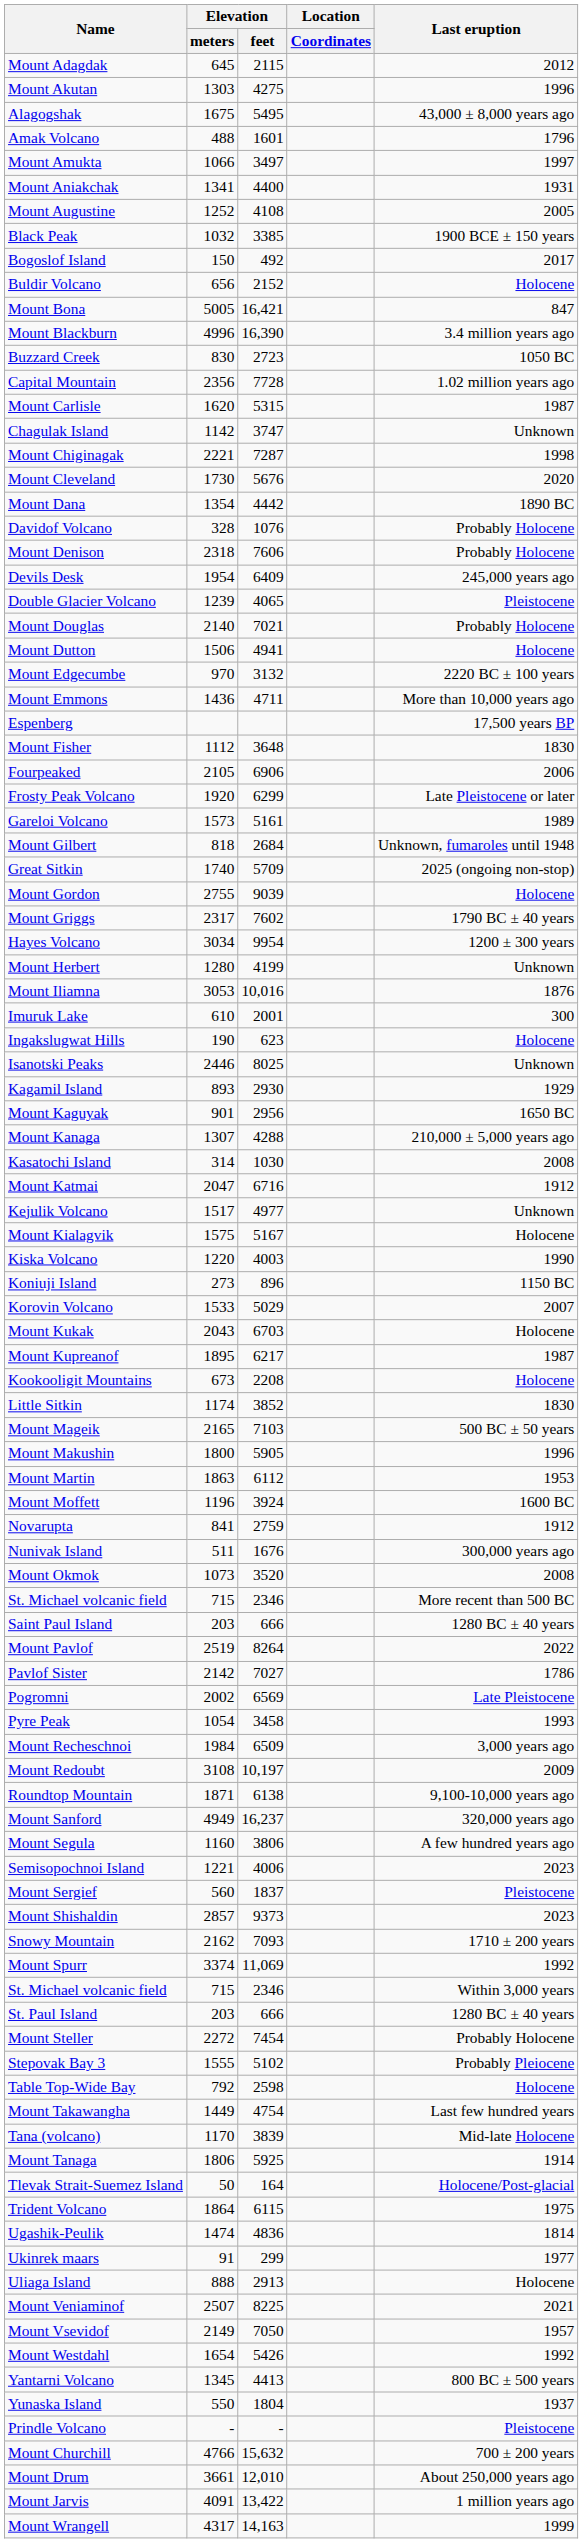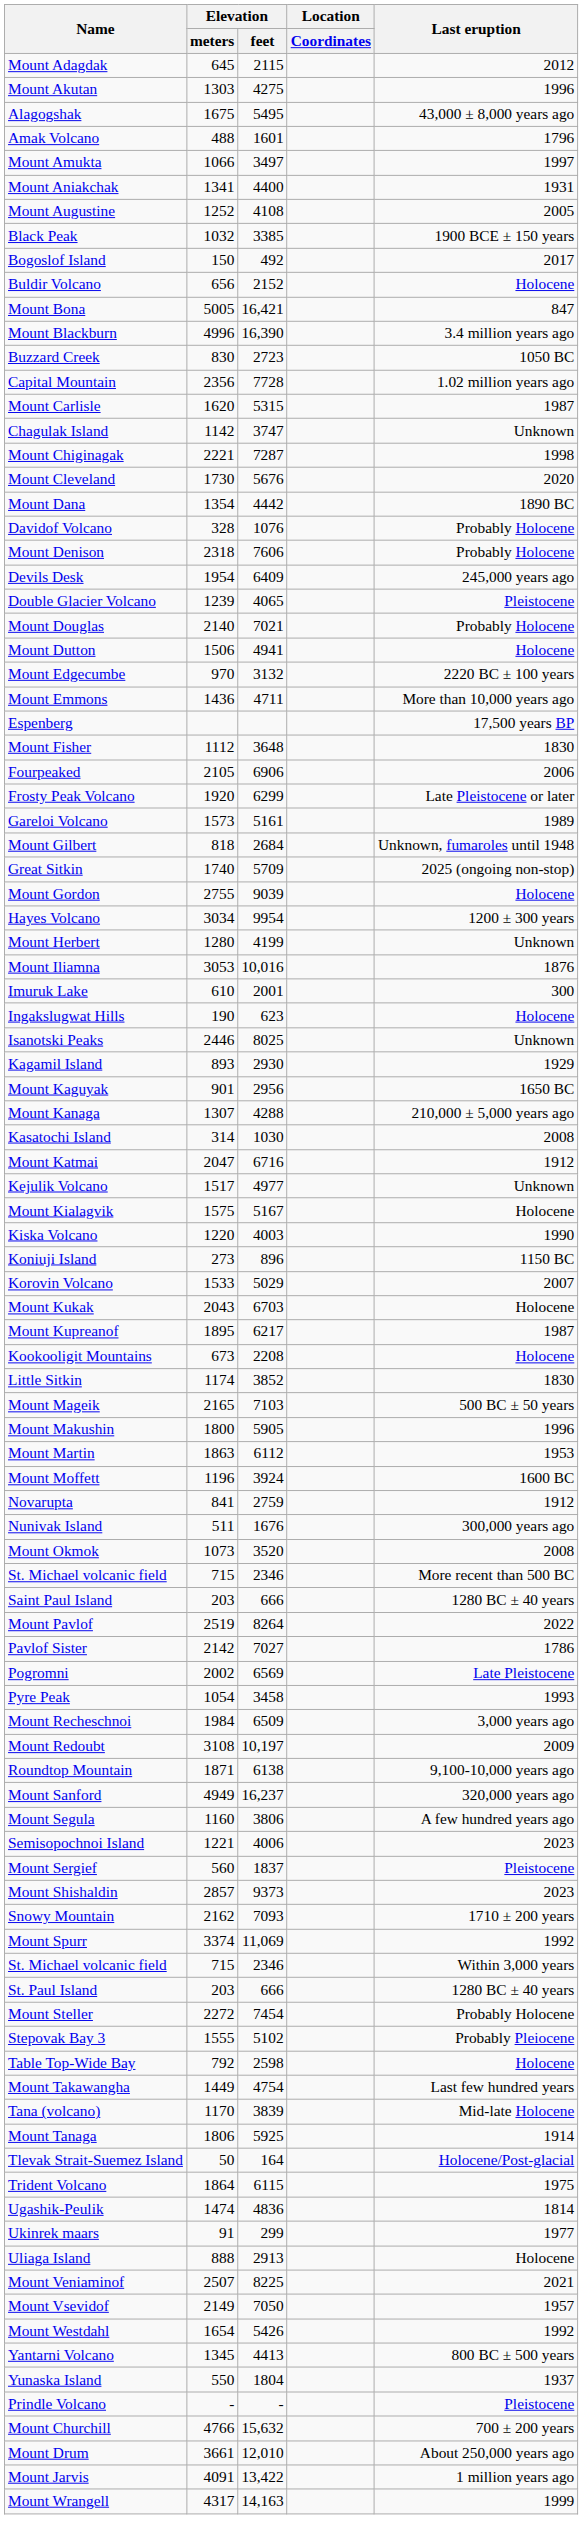- row: Mount Griggs | 2317 | 7602 | 1790 BC ± 40 years
